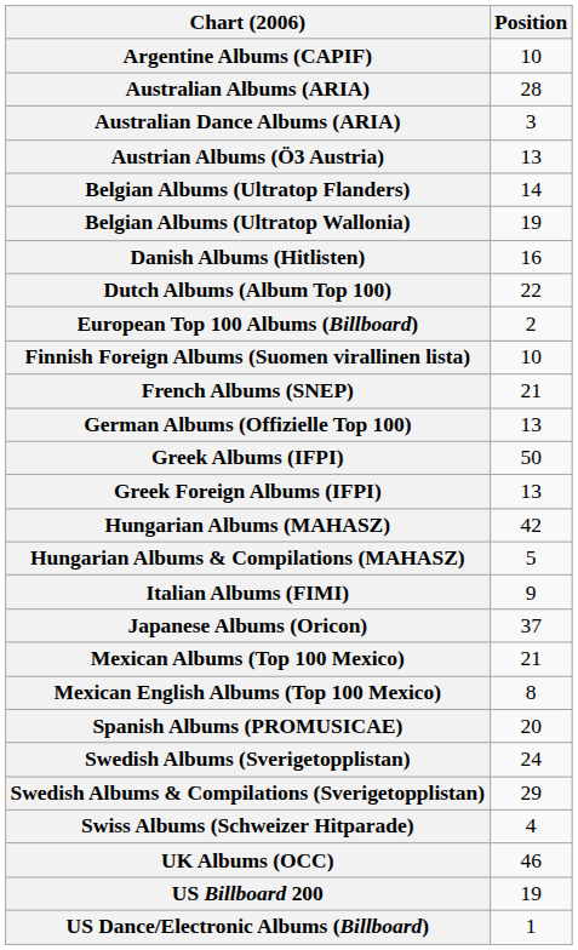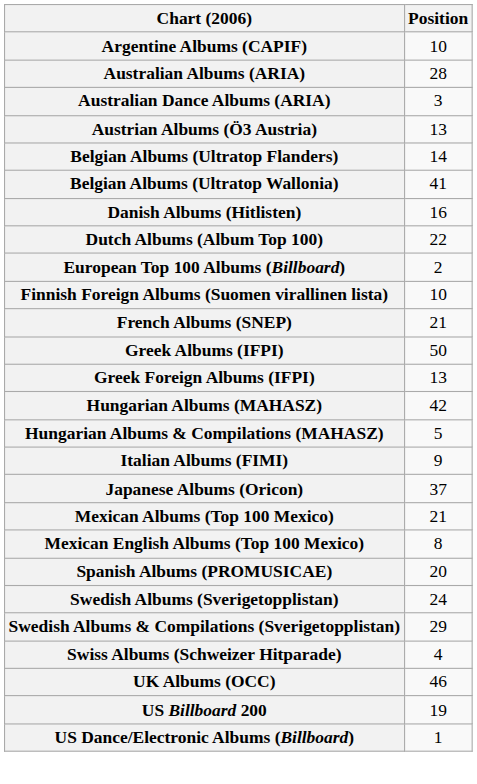Belgian Albums (Ultratop Wallonia) | Position: 19 -> 41
- row: German Albums (Offizielle Top 100) | 13
